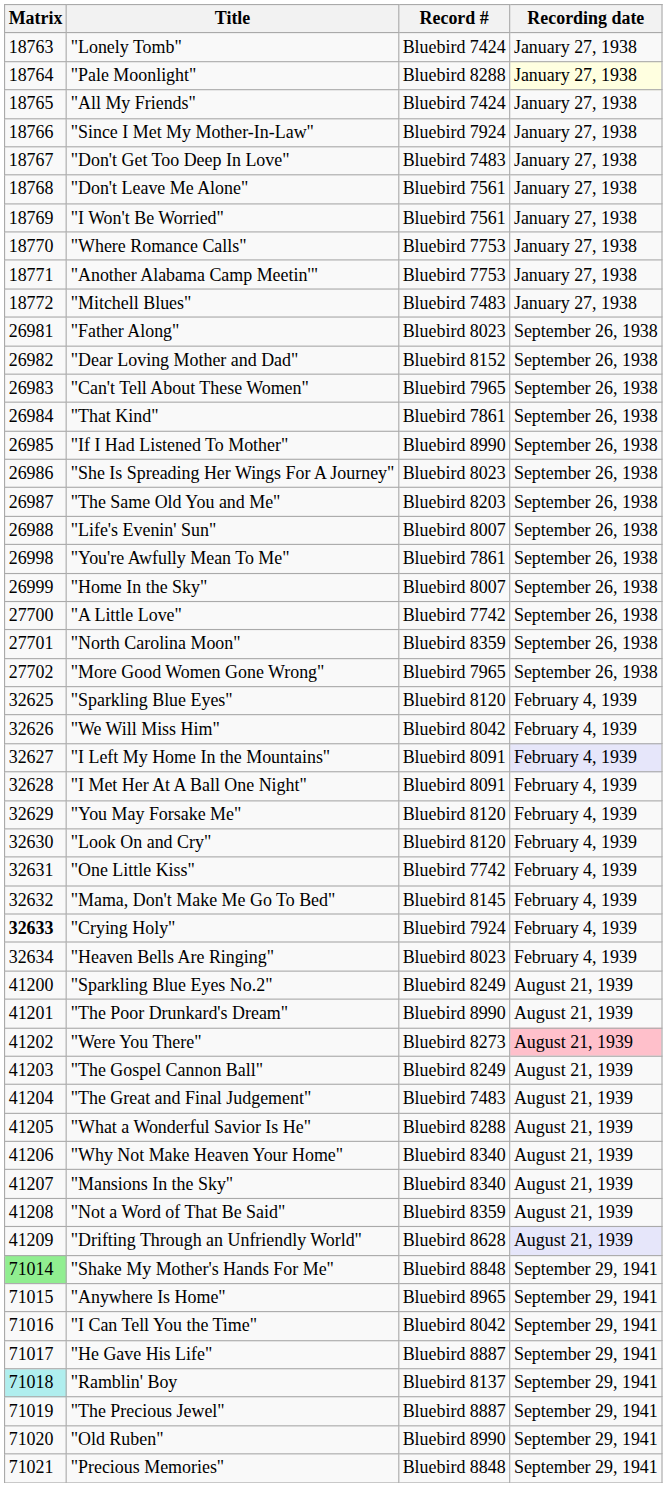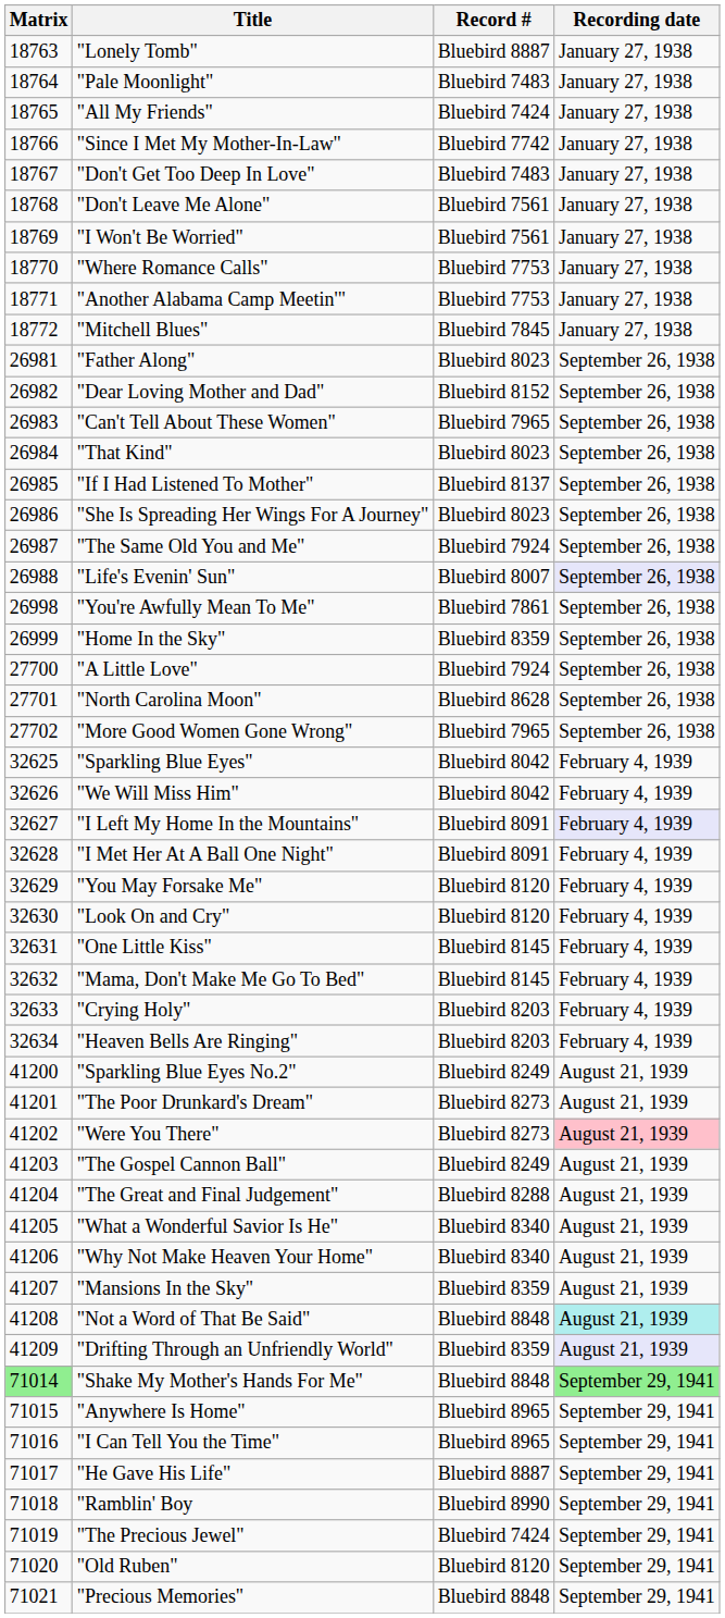"Lonely Tomb" | Record #: Bluebird 7424 -> Bluebird 8887
"Pale Moonlight" | Record #: Bluebird 8288 -> Bluebird 7483
"Pale Moonlight" | Recording date: lightyellow background -> no background
"Since I Met My Mother-In-Law" | Record #: Bluebird 7924 -> Bluebird 7742
"Mitchell Blues" | Record #: Bluebird 7483 -> Bluebird 7845
"That Kind" | Record #: Bluebird 7861 -> Bluebird 8023
"If I Had Listened To Mother" | Record #: Bluebird 8990 -> Bluebird 8137
"The Same Old You and Me" | Record #: Bluebird 8203 -> Bluebird 7924
"Life's Evenin' Sun" | Recording date: no background -> lavender background
"Home In the Sky" | Record #: Bluebird 8007 -> Bluebird 8359
"A Little Love" | Record #: Bluebird 7742 -> Bluebird 7924
"North Carolina Moon" | Record #: Bluebird 8359 -> Bluebird 8628
"Sparkling Blue Eyes" | Record #: Bluebird 8120 -> Bluebird 8042
"One Little Kiss" | Record #: Bluebird 7742 -> Bluebird 8145
"Crying Holy" | Matrix: bold -> normal
"Crying Holy" | Record #: Bluebird 7924 -> Bluebird 8203
"Heaven Bells Are Ringing" | Record #: Bluebird 8023 -> Bluebird 8203
"The Poor Drunkard's Dream" | Record #: Bluebird 8990 -> Bluebird 8273
"The Great and Final Judgement" | Record #: Bluebird 7483 -> Bluebird 8288
"What a Wonderful Savior Is He" | Record #: Bluebird 8288 -> Bluebird 8340
"Mansions In the Sky" | Record #: Bluebird 8340 -> Bluebird 8359
"Not a Word of That Be Said" | Record #: Bluebird 8359 -> Bluebird 8848
"Not a Word of That Be Said" | Recording date: no background -> paleturquoise background
"Drifting Through an Unfriendly World" | Record #: Bluebird 8628 -> Bluebird 8359
"Shake My Mother's Hands For Me" | Recording date: no background -> lightgreen background
"I Can Tell You the Time" | Record #: Bluebird 8042 -> Bluebird 8965
"Ramblin' Boy | Matrix: paleturquoise background -> no background
"Ramblin' Boy | Record #: Bluebird 8137 -> Bluebird 8990
"The Precious Jewel" | Record #: Bluebird 8887 -> Bluebird 7424
"Old Ruben" | Record #: Bluebird 8990 -> Bluebird 8120
